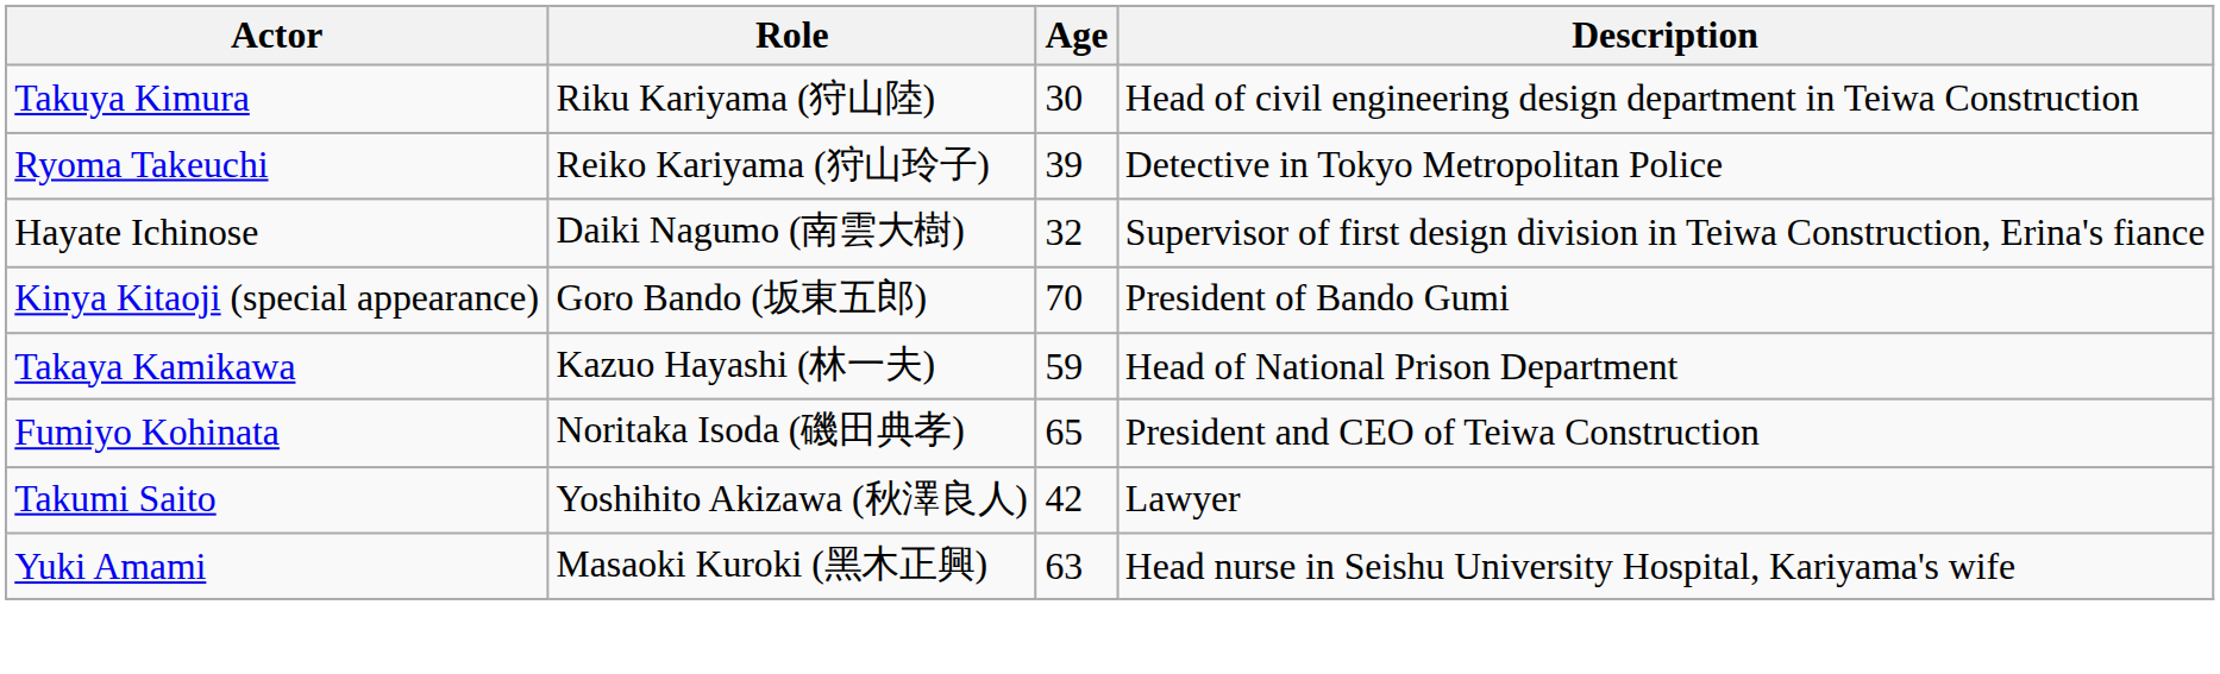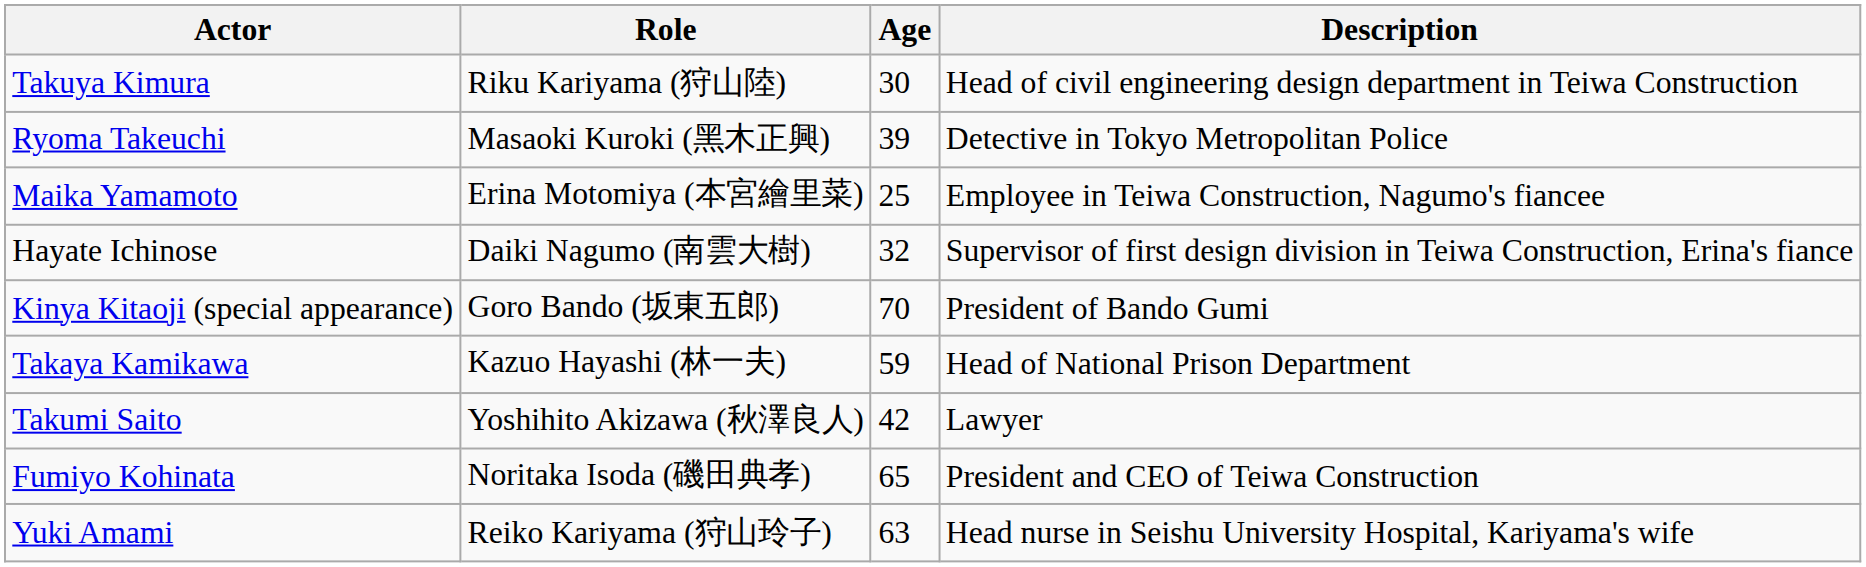Ryoma Takeuchi | Role: Reiko Kariyama (狩山玲子) -> Masaoki Kuroki (黑木正興)
+ row: Maika Yamamoto | Erina Motomiya (本宮繪里菜) | 25 | Employee in Teiwa Construction, Nagumo's fiancee
rows swapped: Takumi Saito <-> Fumiyo Kohinata
Yuki Amami | Role: Masaoki Kuroki (黑木正興) -> Reiko Kariyama (狩山玲子)
